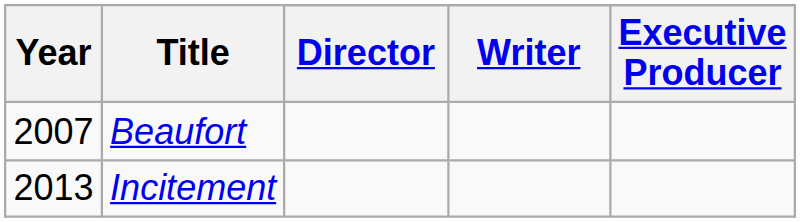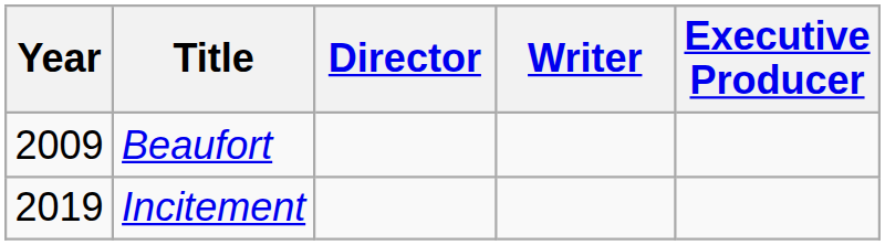Beaufort | Year: 2007 -> 2009
Incitement | Year: 2013 -> 2019
